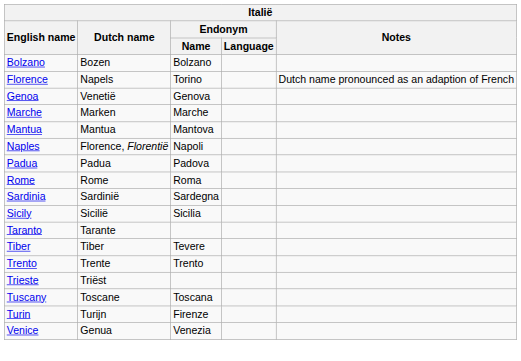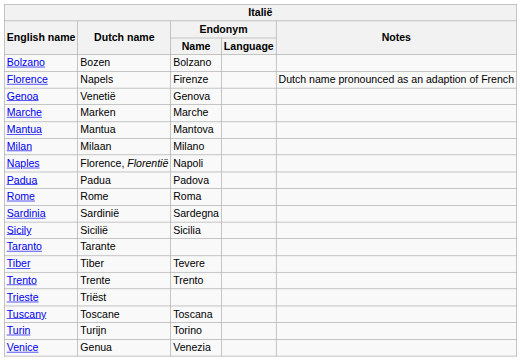Florence | Endonym / Name: Torino -> Firenze
+ row: Milan | Milaan | Milano
Turin | Endonym / Name: Firenze -> Torino
